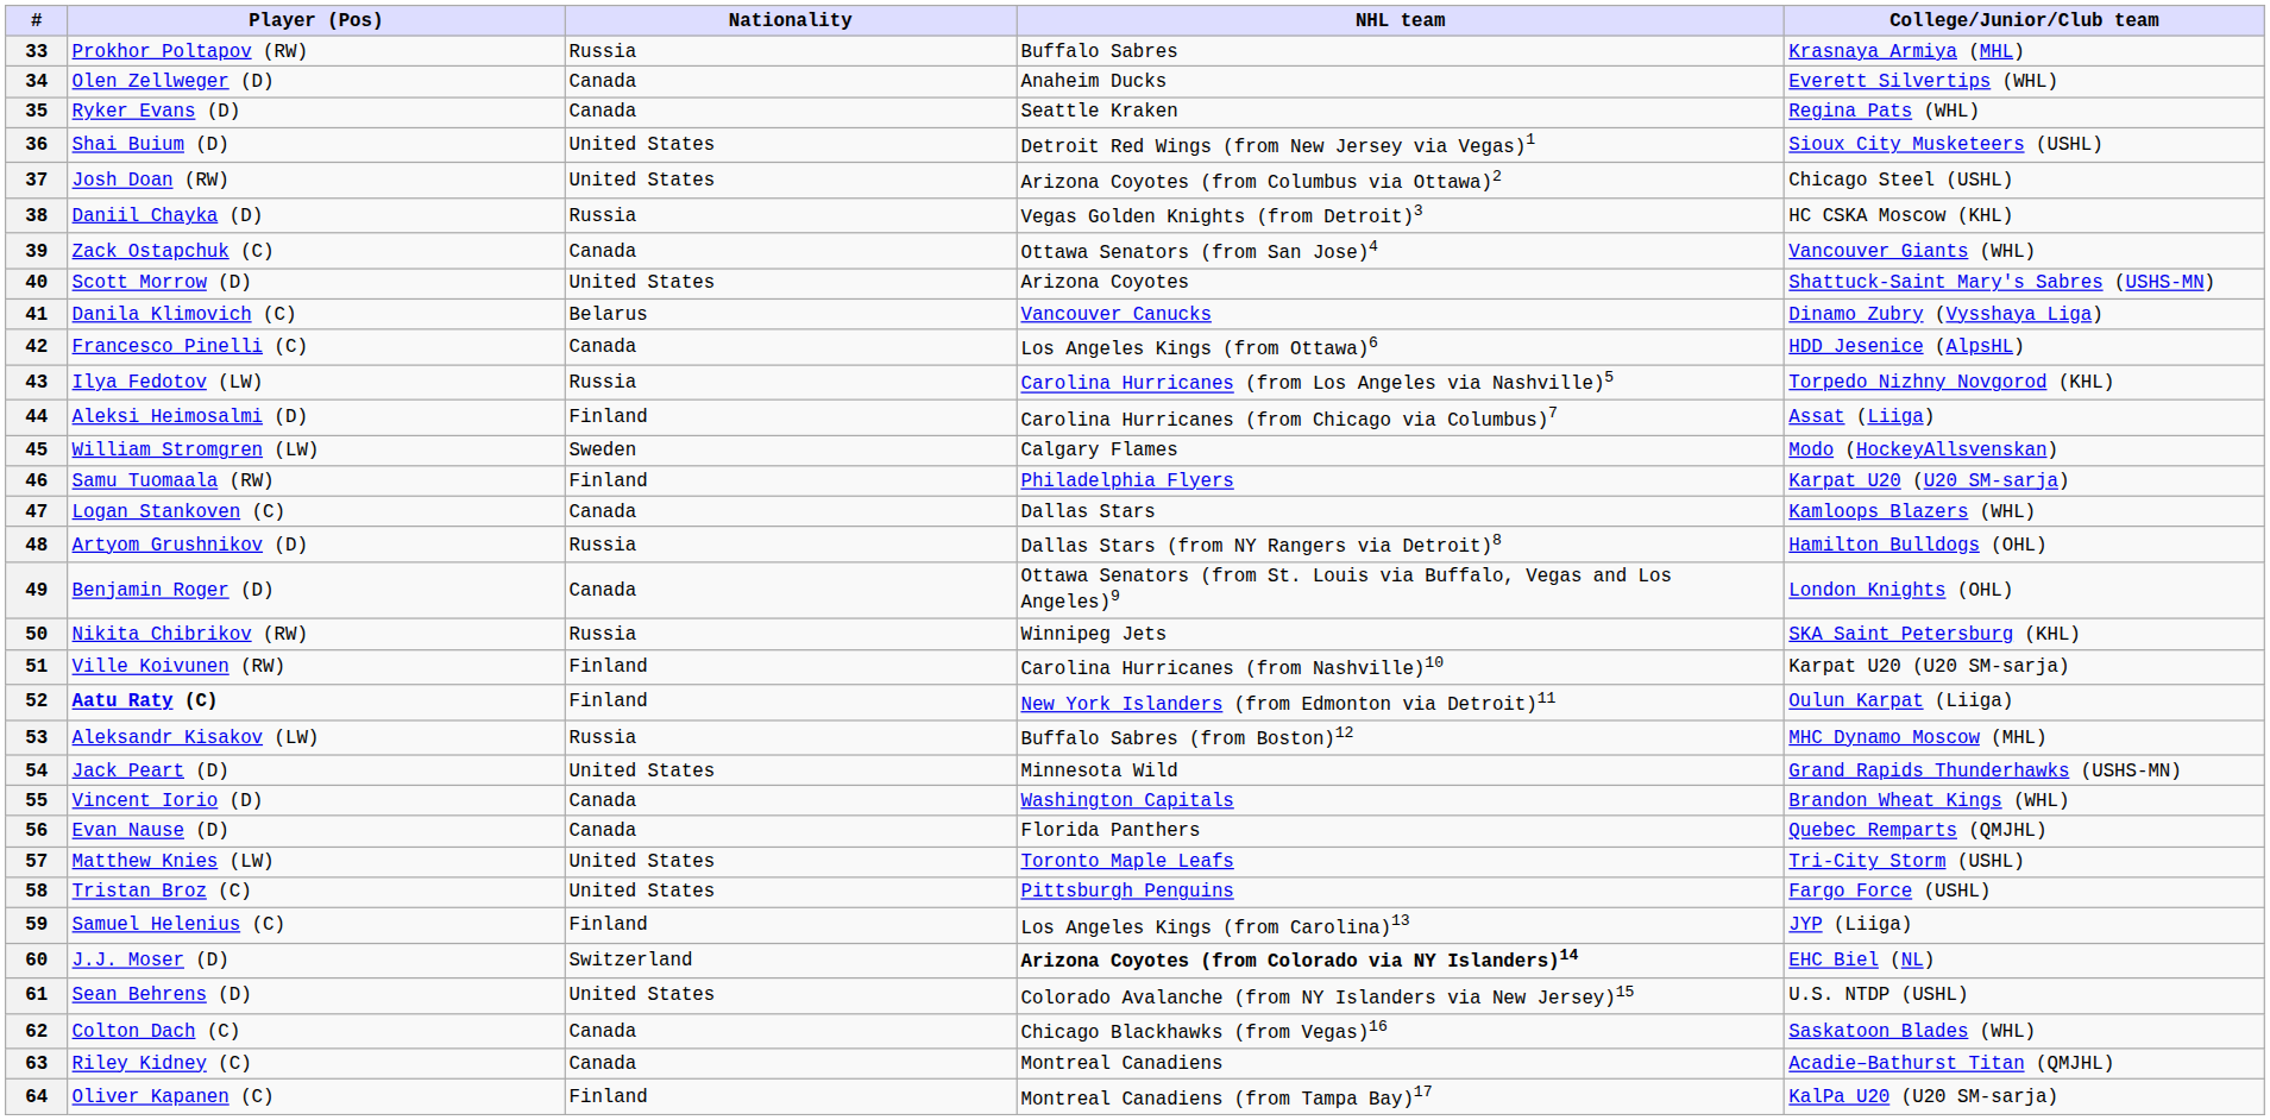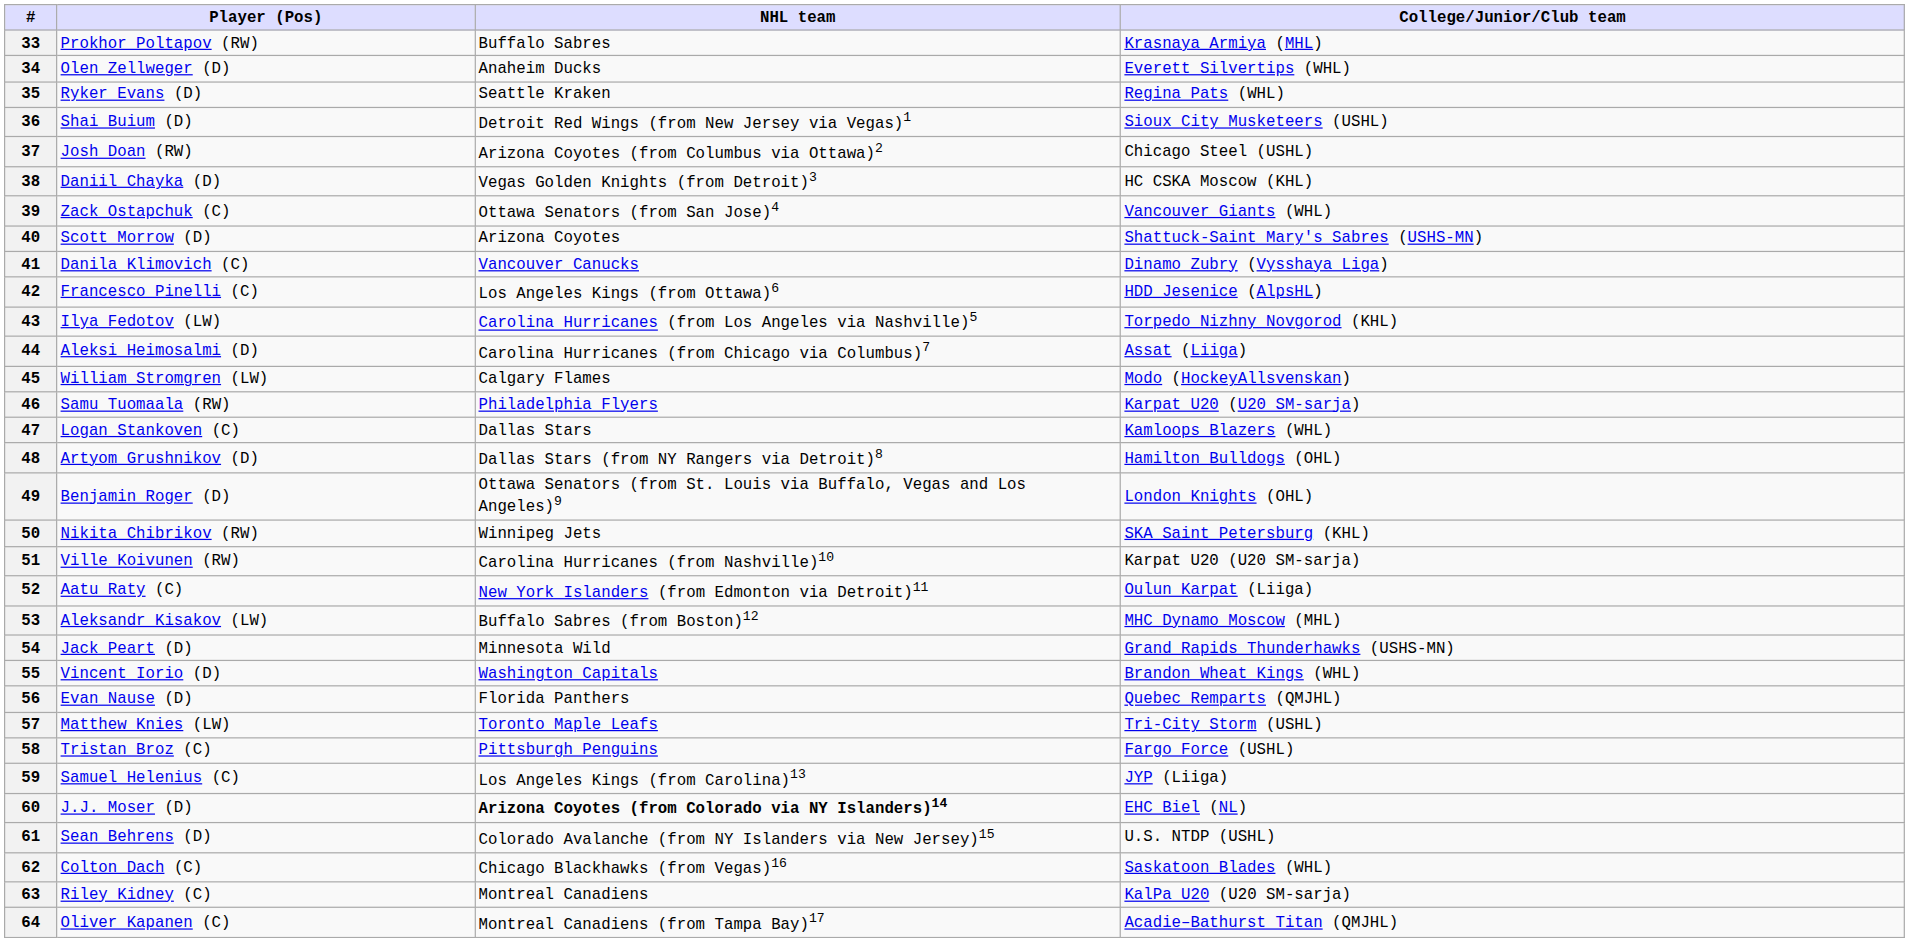- column: Nationality | Russia | Canada | Canada | United States | United States | Russia | Canada | United States | Belarus | Canada | Russia | Finland | Sweden | Finland | Canada | Russia | Canada | Russia | Finland | Finland | Russia | United States | Canada | Canada | United States | United States | Finland | Switzerland | United States | Canada | Canada | Finland
52 | Player (Pos): bold -> normal
63 | College/Junior/Club team: Acadie–Bathurst Titan (QMJHL) -> KalPa U20 (U20 SM-sarja)
64 | College/Junior/Club team: KalPa U20 (U20 SM-sarja) -> Acadie–Bathurst Titan (QMJHL)
